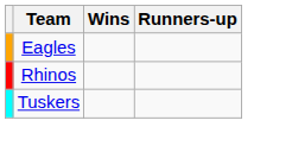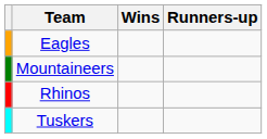+ row: Mountaineers
